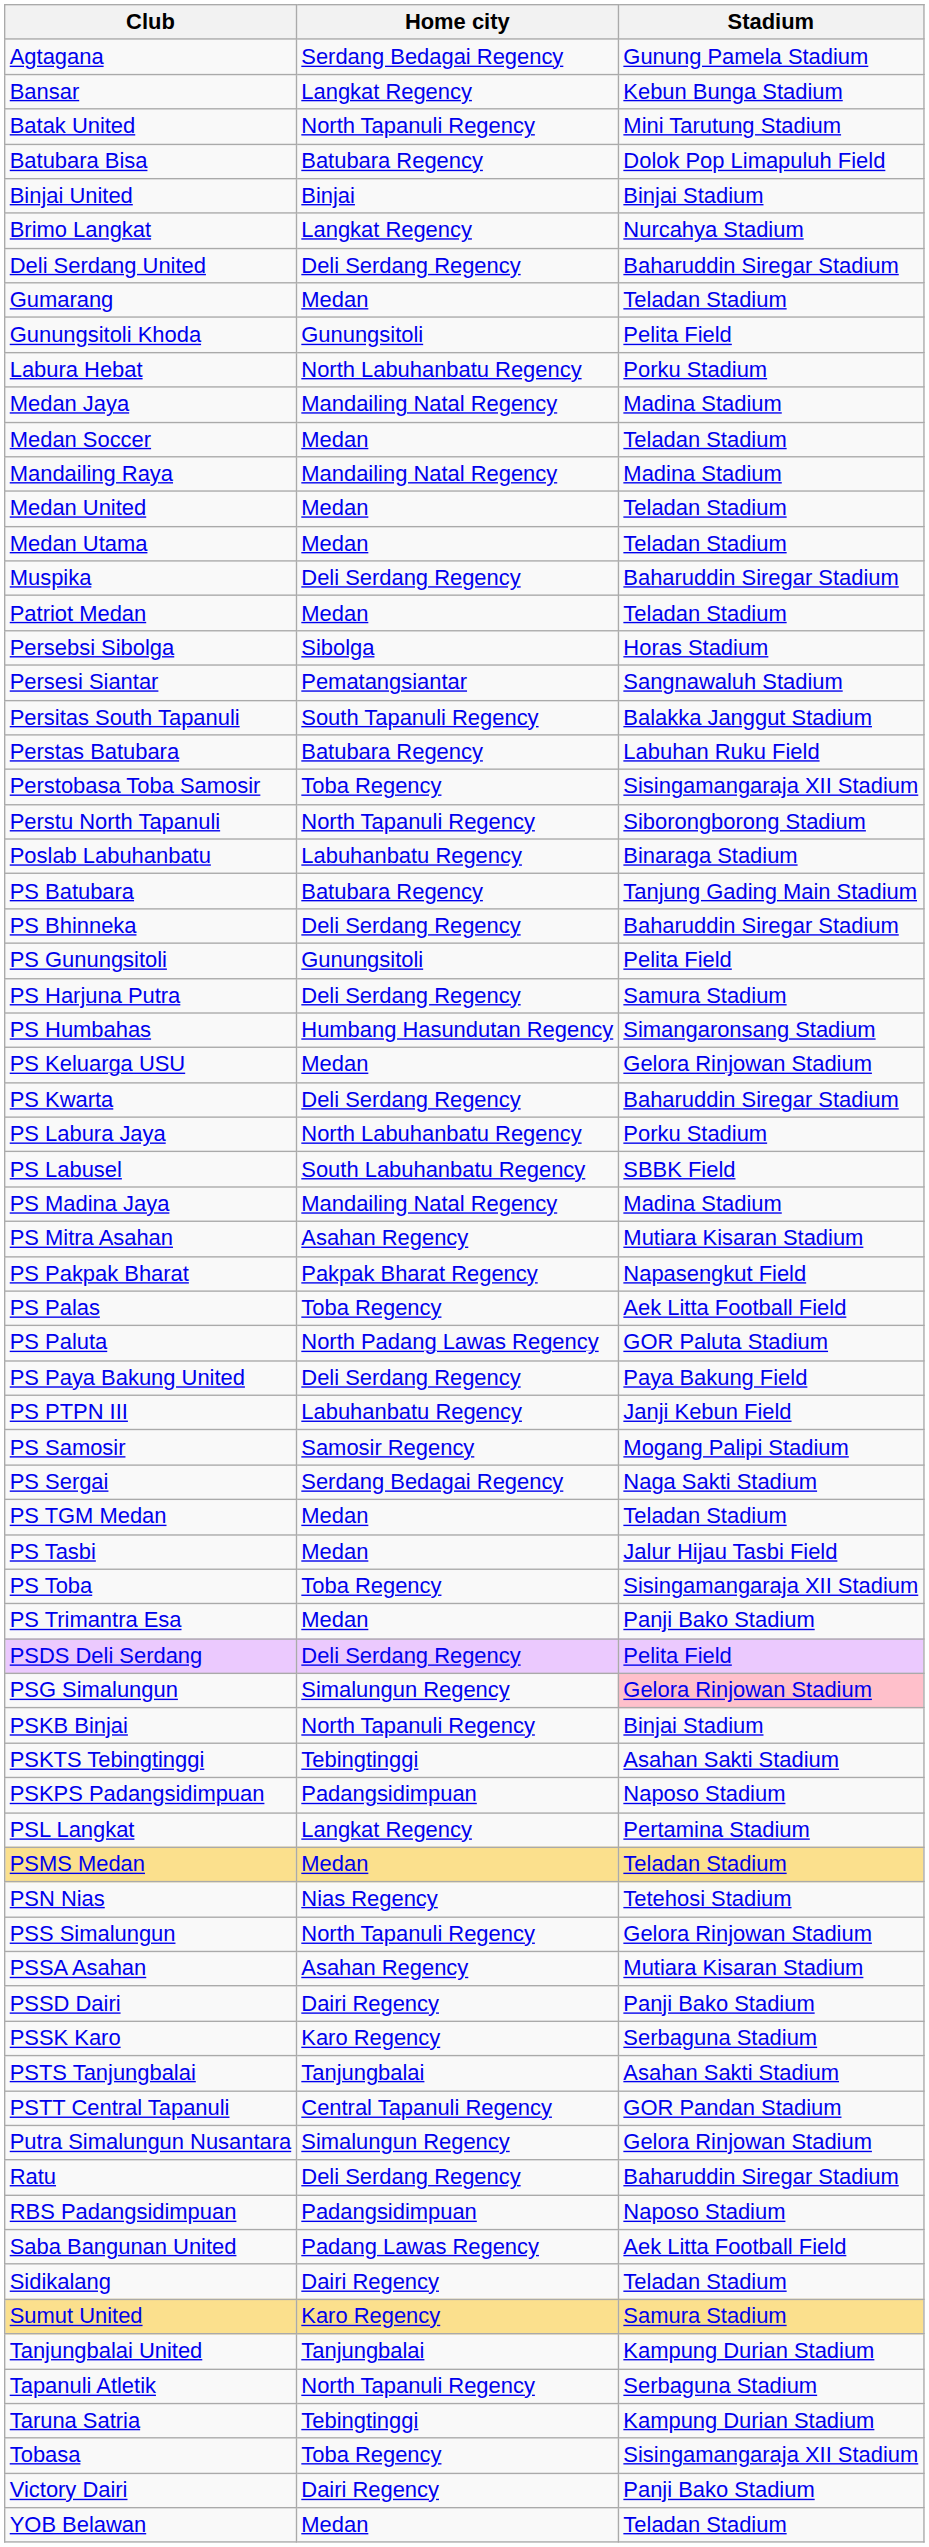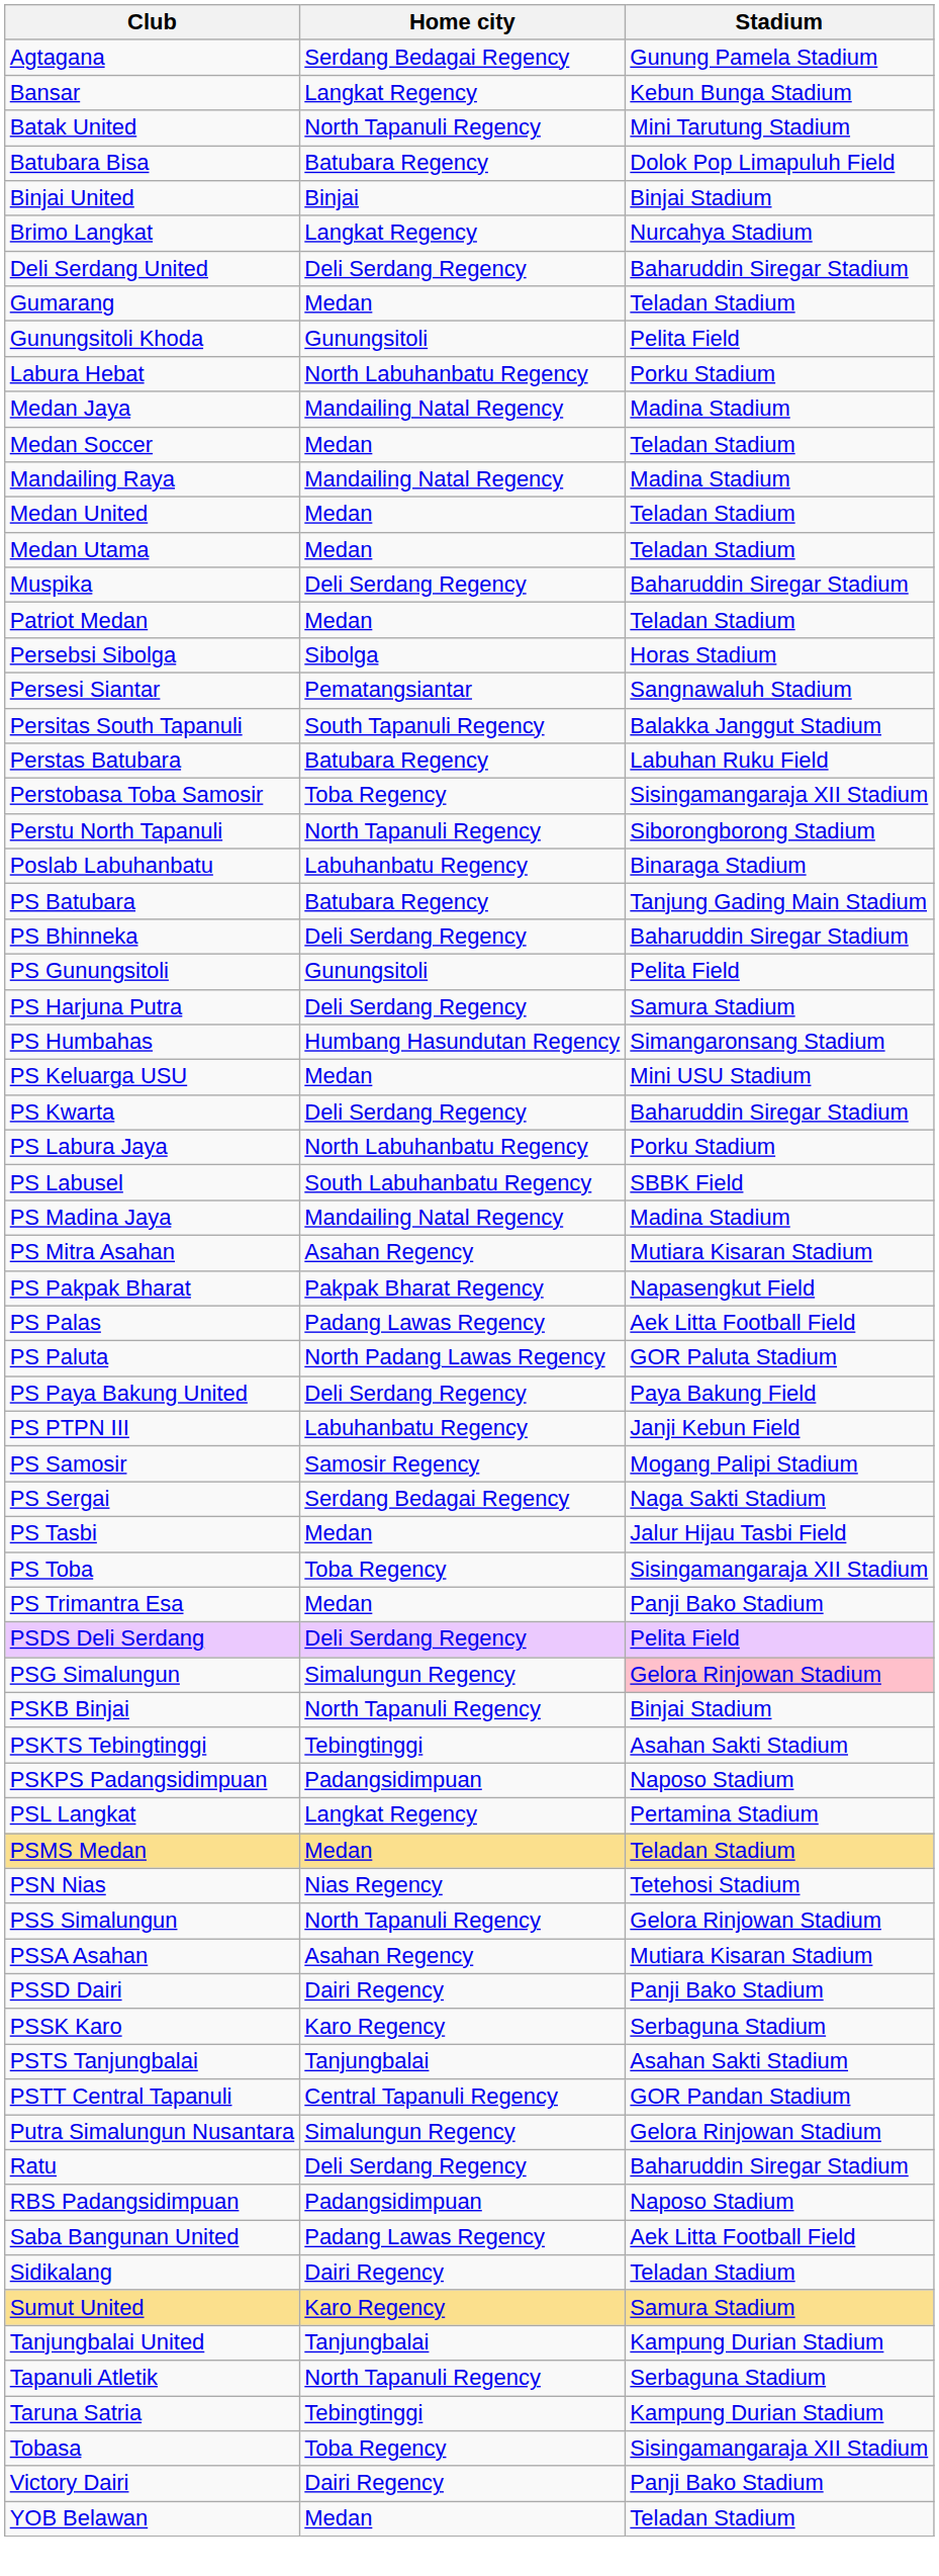PS Keluarga USU | Stadium: Gelora Rinjowan Stadium -> Mini USU Stadium
PS Palas | Home city: Toba Regency -> Padang Lawas Regency
- row: PS TGM Medan | Medan | Teladan Stadium
